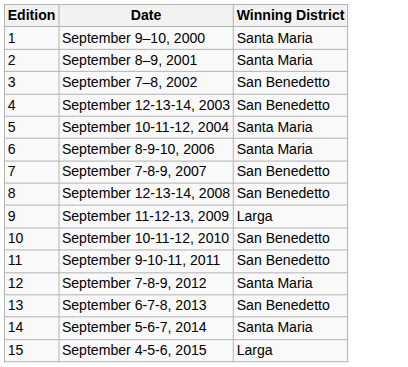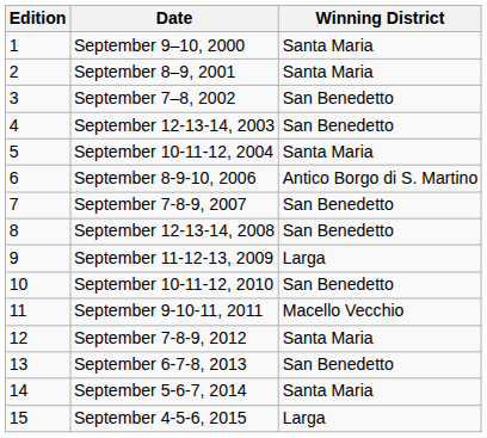September 8-9-10, 2006 | Winning District: Santa Maria -> Antico Borgo di S. Martino
September 9-10-11, 2011 | Winning District: San Benedetto -> Macello Vecchio
